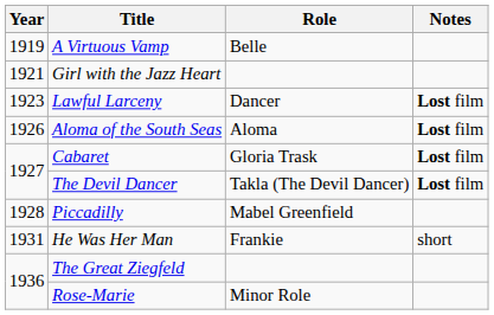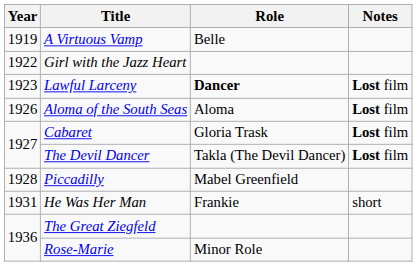Girl with the Jazz Heart | Year: 1921 -> 1922
Lawful Larceny | Role: normal -> bold
